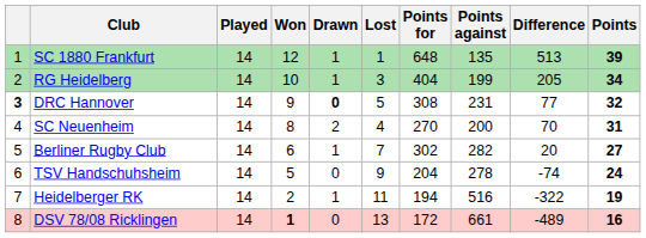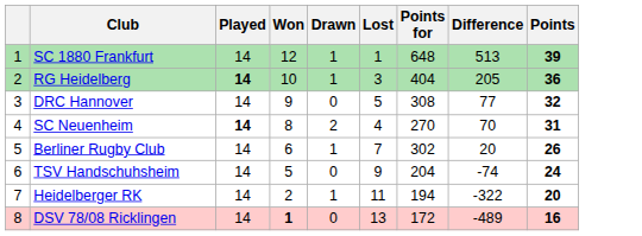- column: Points against | 135 | 199 | 231 | 200 | 282 | 278 | 516 | 661
RG Heidelberg | Played: normal -> bold
RG Heidelberg | Points: 34 -> 36
DRC Hannover | column 1: bold -> normal
DRC Hannover | Drawn: bold -> normal
SC Neuenheim | Played: normal -> bold
Berliner Rugby Club | Points: 27 -> 26
Heidelberger RK | Points: 19 -> 20
